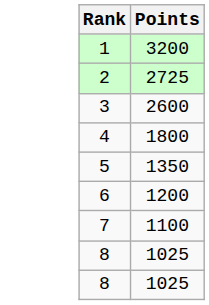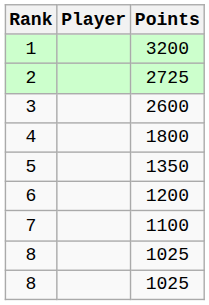+ column: Player
